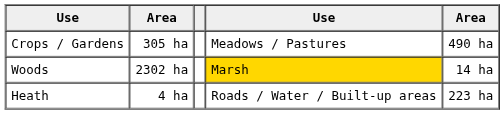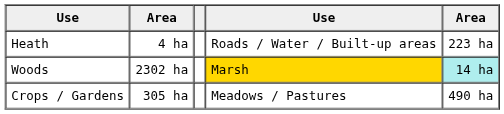rows swapped: Crops / Gardens <-> Heath
Woods | column 5: no background -> paleturquoise background
